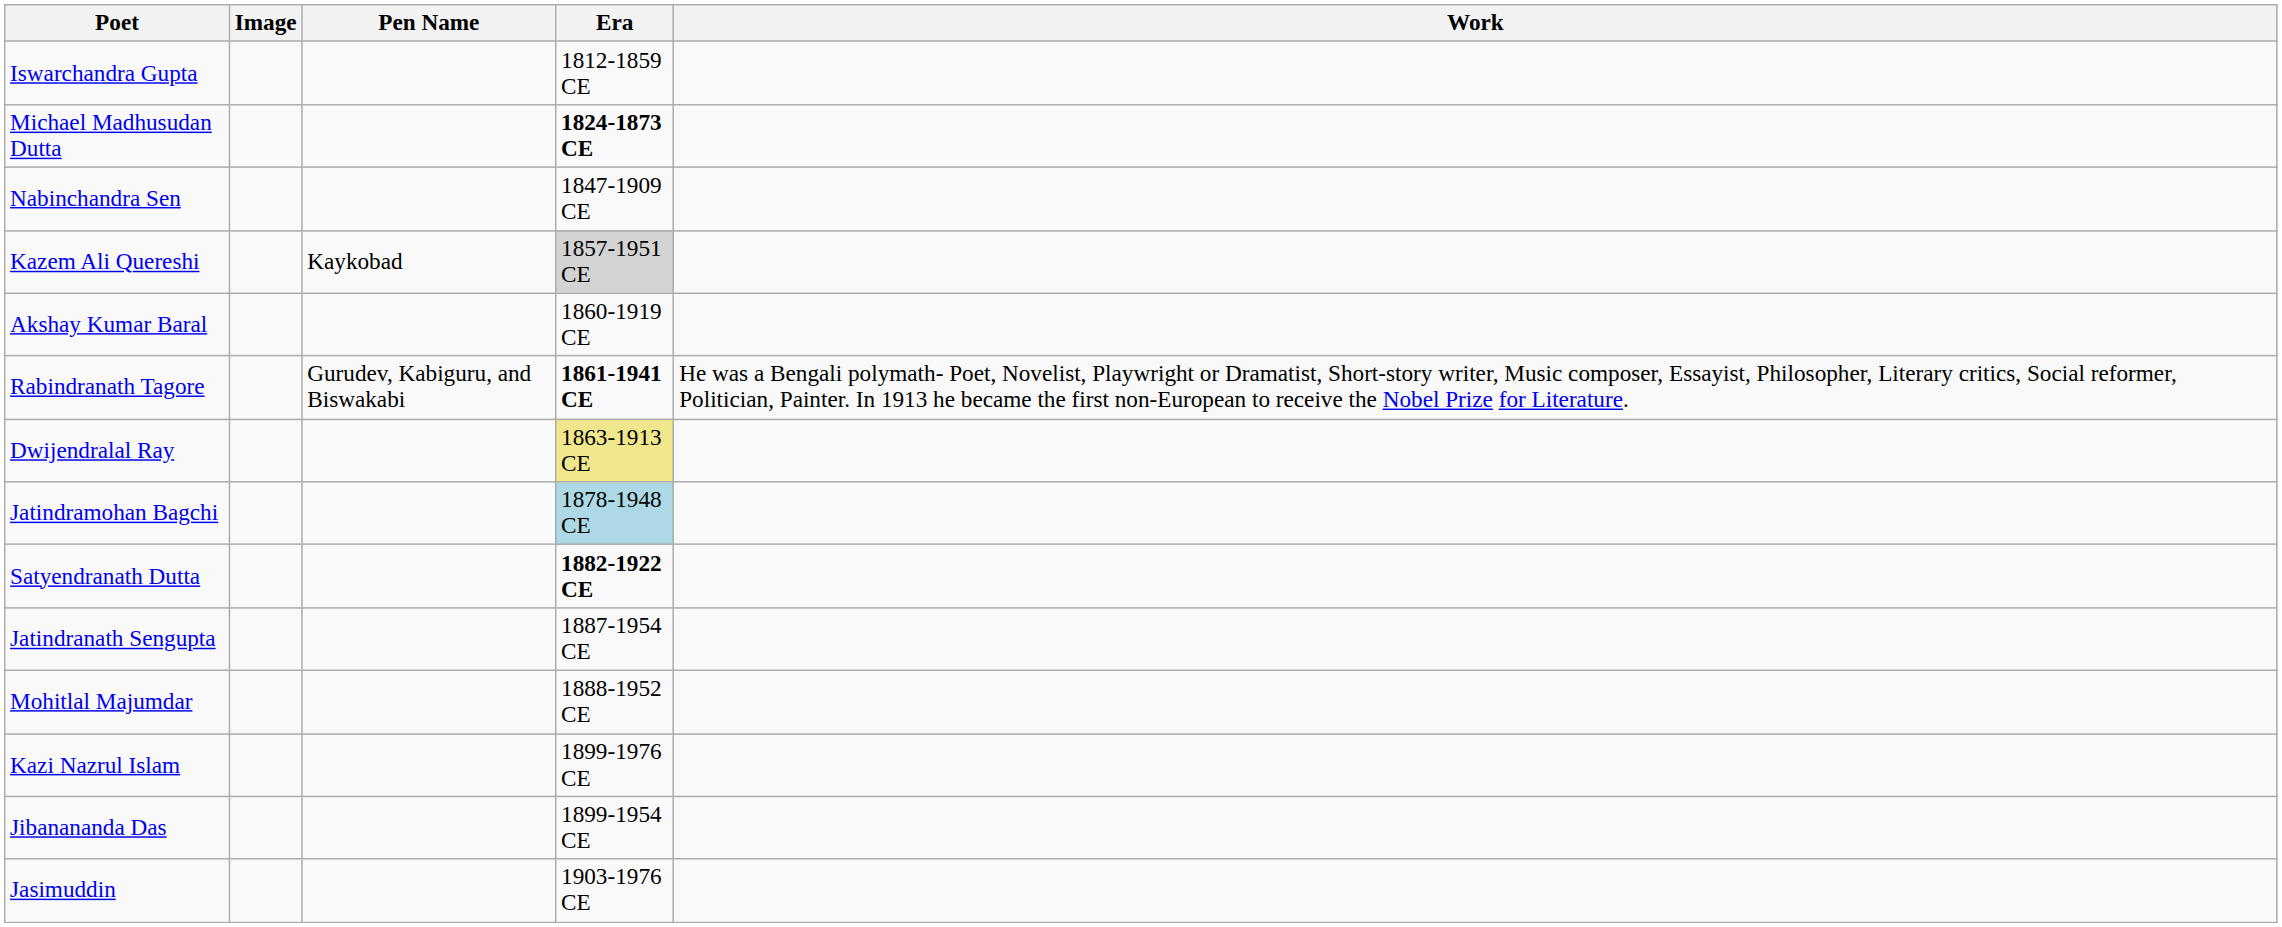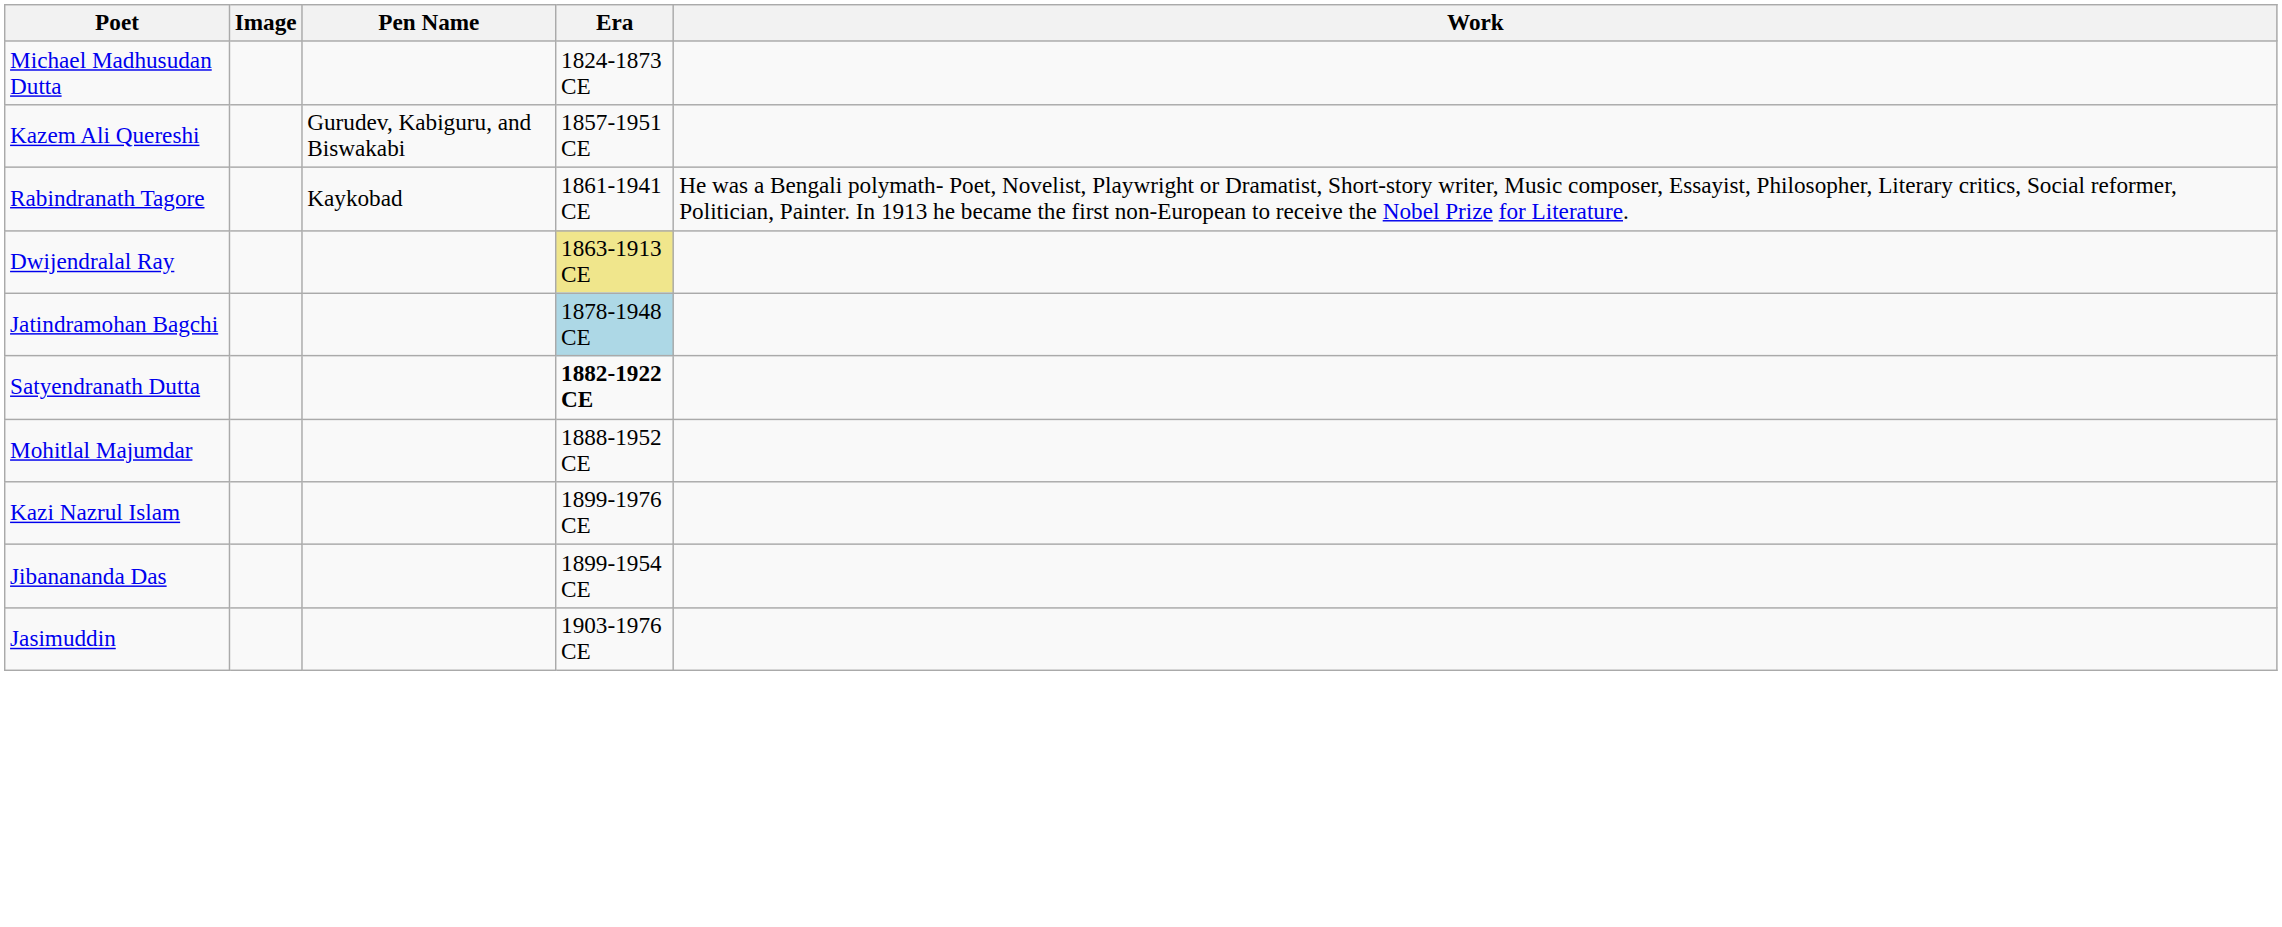- row: Iswarchandra Gupta | 1812-1859 CE
Michael Madhusudan Dutta | Era: bold -> normal
- row: Nabinchandra Sen | 1847-1909 CE
Kazem Ali Quereshi | Pen Name: Kaykobad -> Gurudev, Kabiguru, and Biswakabi
Kazem Ali Quereshi | Era: lightgrey background -> no background
- row: Akshay Kumar Baral | 1860-1919 CE
Rabindranath Tagore | Pen Name: Gurudev, Kabiguru, and Biswakabi -> Kaykobad
Rabindranath Tagore | Era: bold -> normal
- row: Jatindranath Sengupta | 1887-1954 CE
